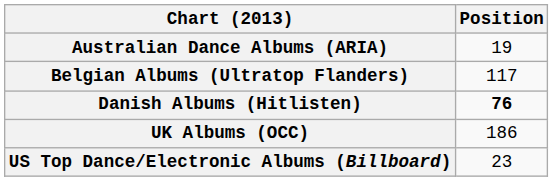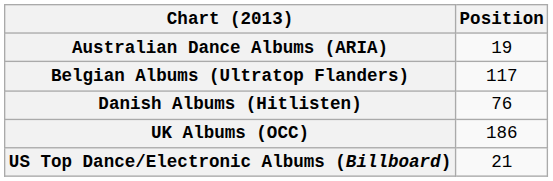Danish Albums (Hitlisten) | Position: bold -> normal
US Top Dance/Electronic Albums (Billboard) | Position: 23 -> 21
